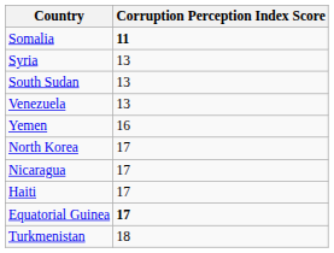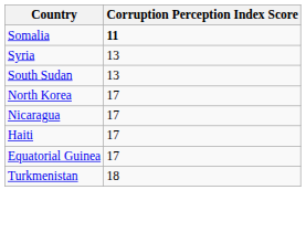- row: Venezuela | 13
- row: Yemen | 16
Equatorial Guinea | Corruption Perception Index Score: bold -> normal
